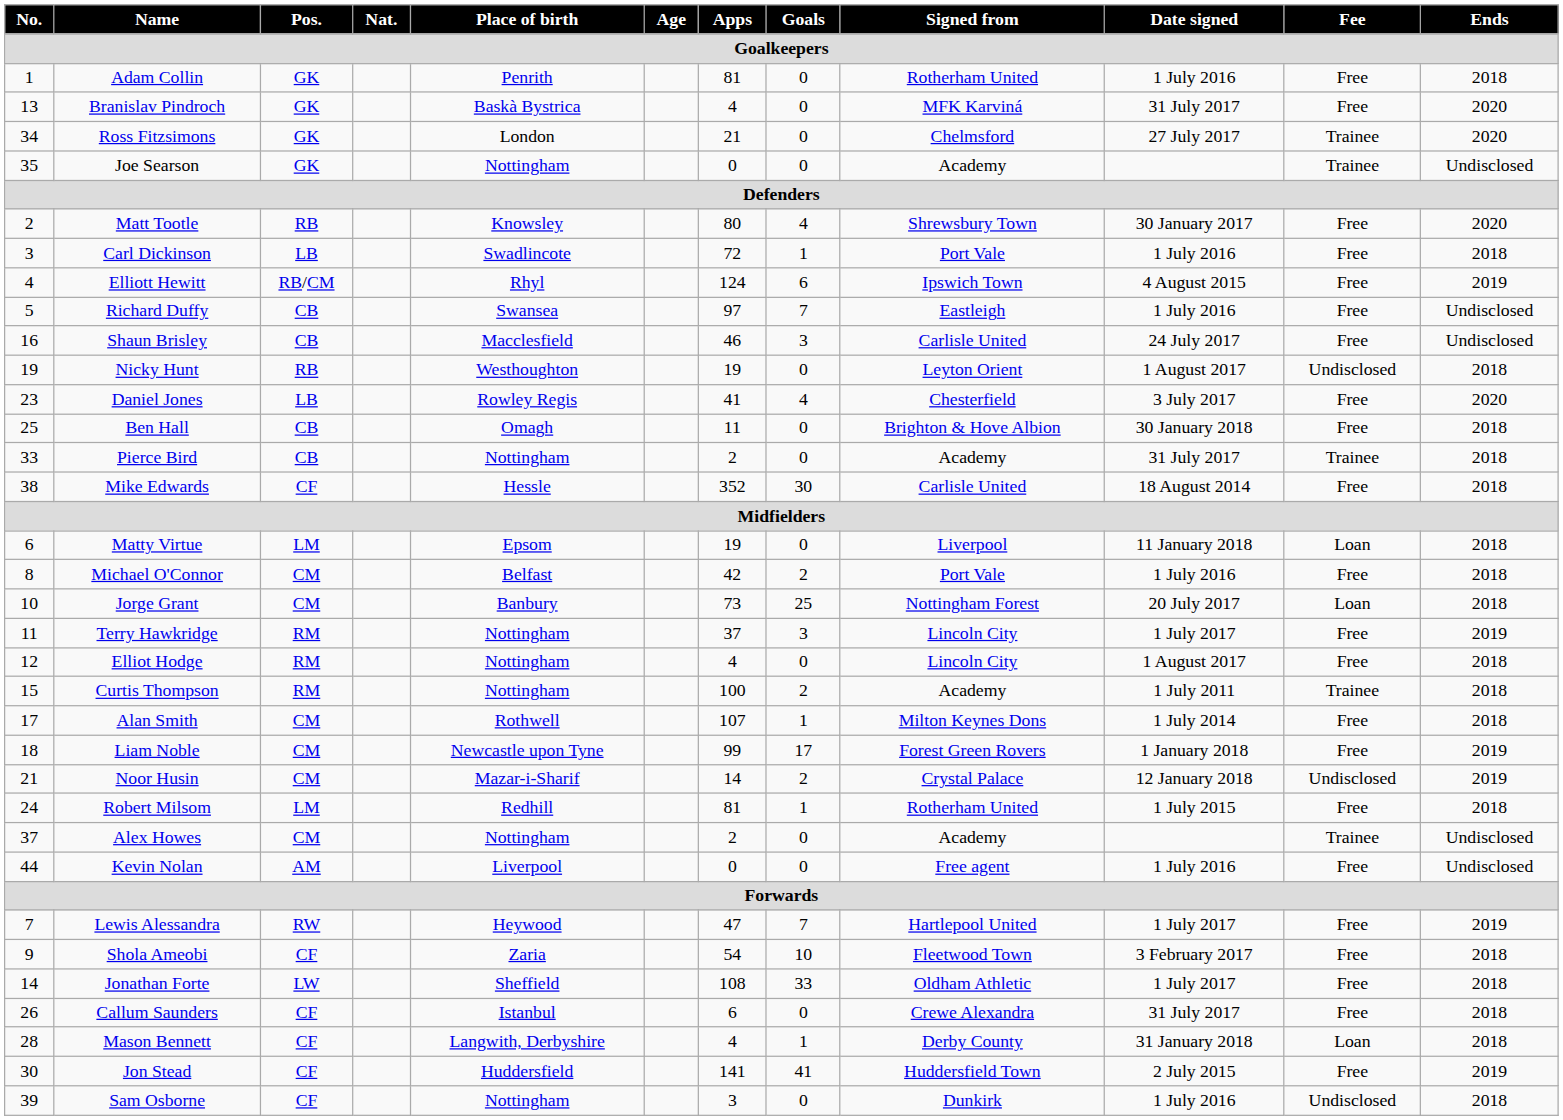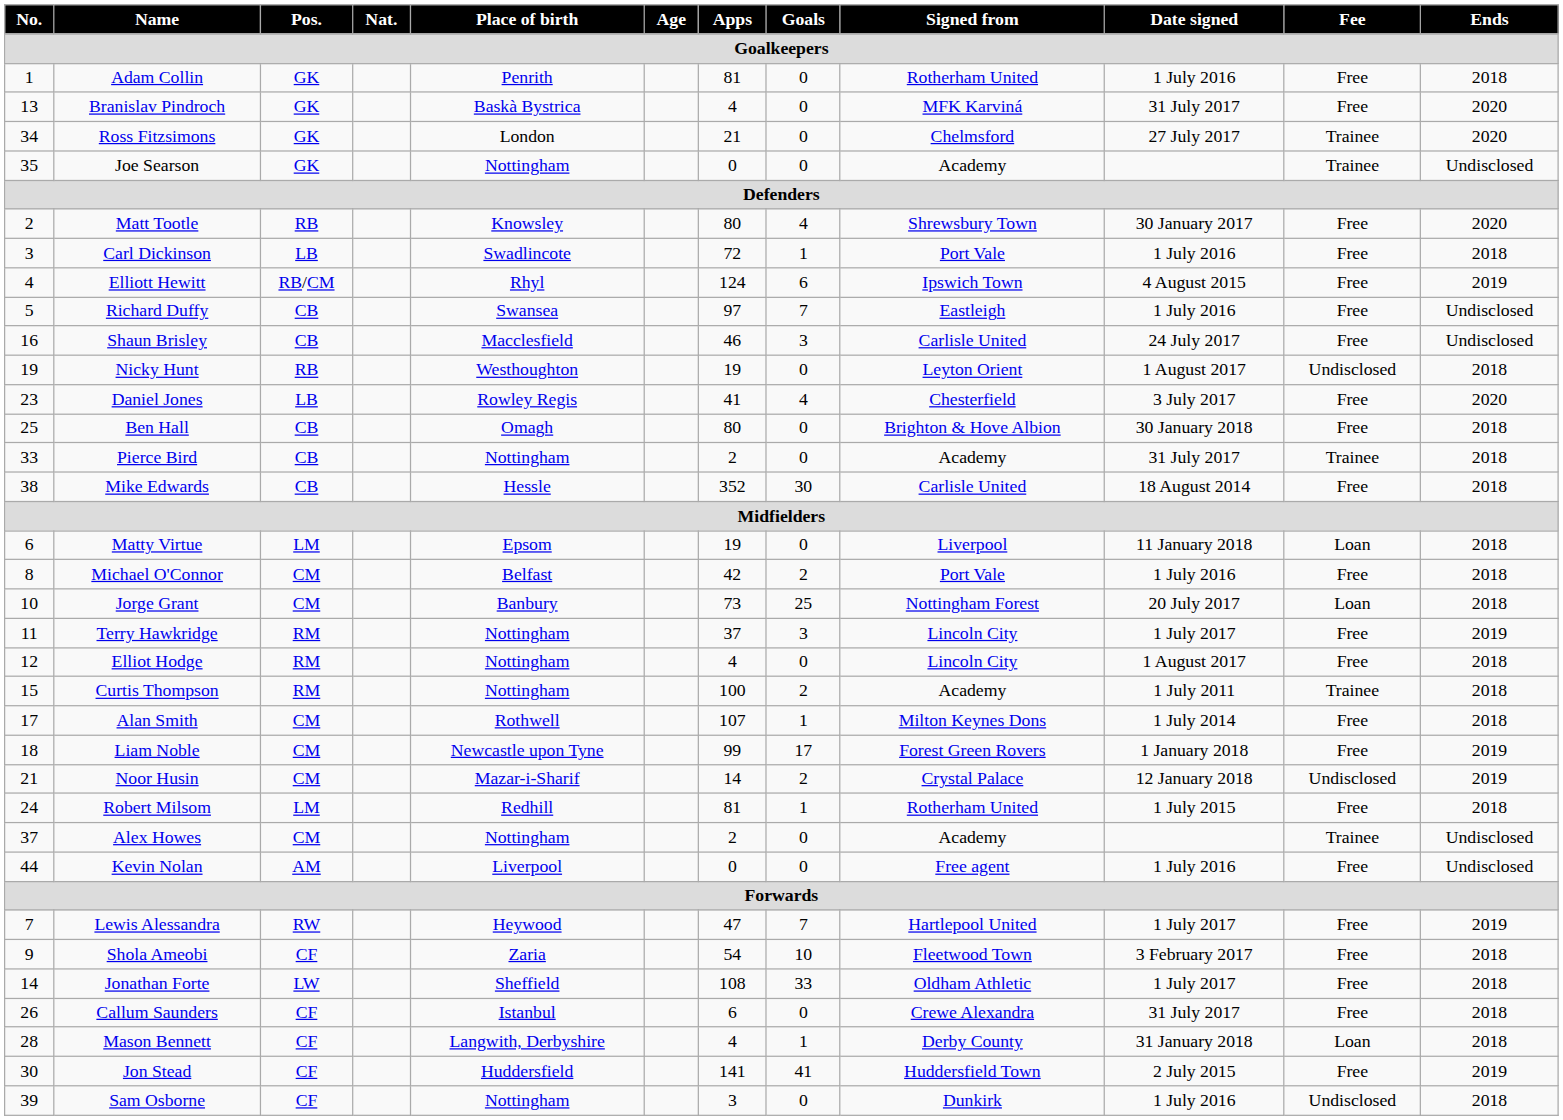Ben Hall | Apps: 11 -> 80
Mike Edwards | Pos.: CF -> CB
